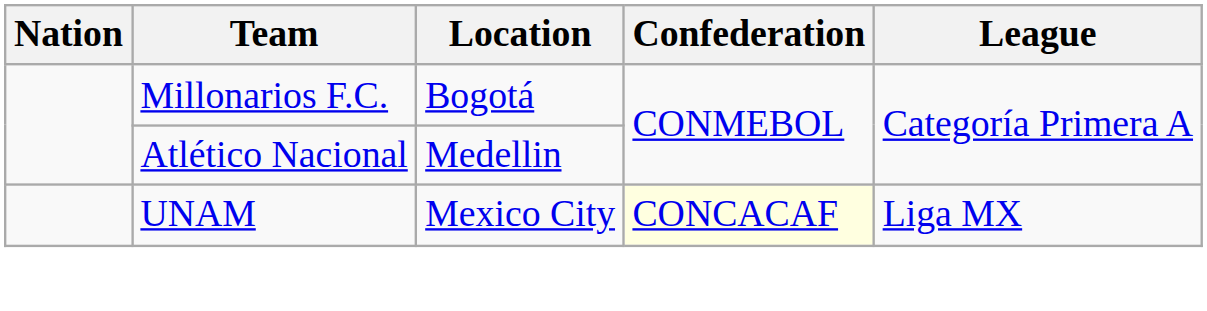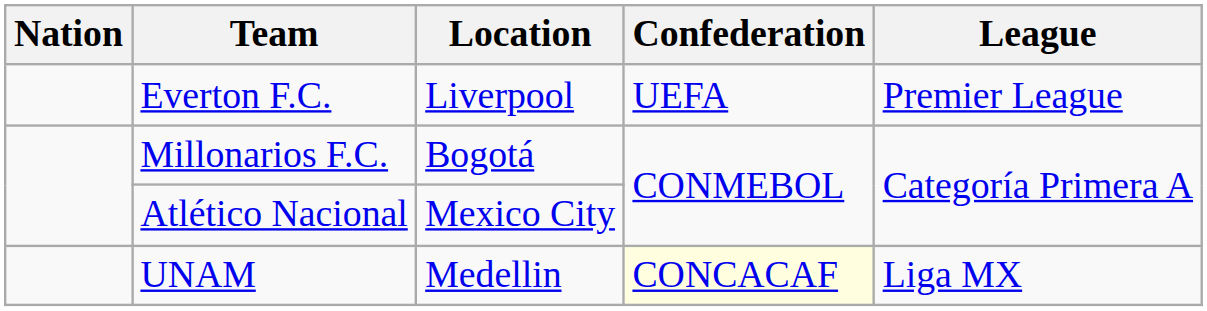+ row: Everton F.C. | Liverpool | UEFA | Premier League
Atlético Nacional | Location: Medellin -> Mexico City
UNAM | Location: Mexico City -> Medellin
